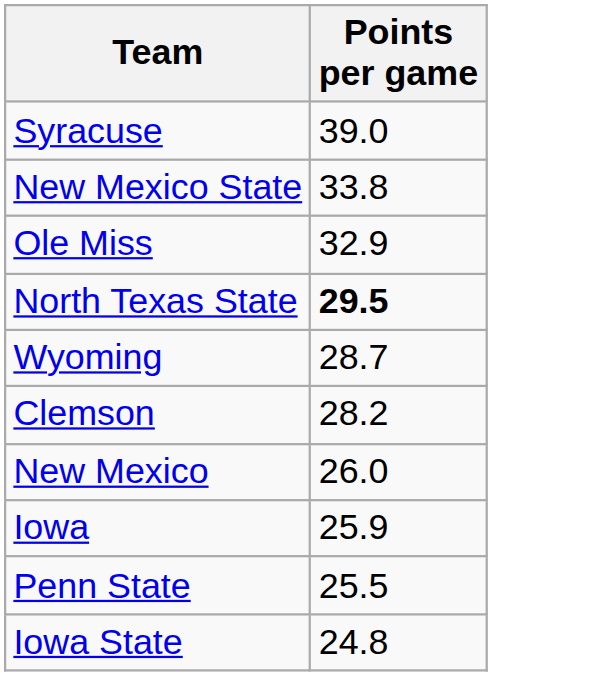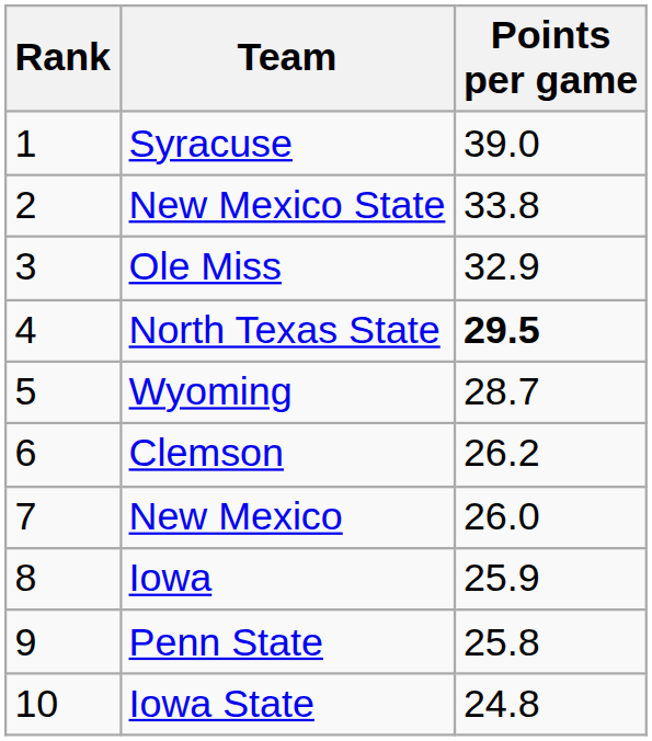+ column: Rank | 1 | 2 | 3 | 4 | 5 | 6 | 7 | 8 | 9 | 10
Clemson | Points per game: 28.2 -> 26.2
Penn State | Points per game: 25.5 -> 25.8
